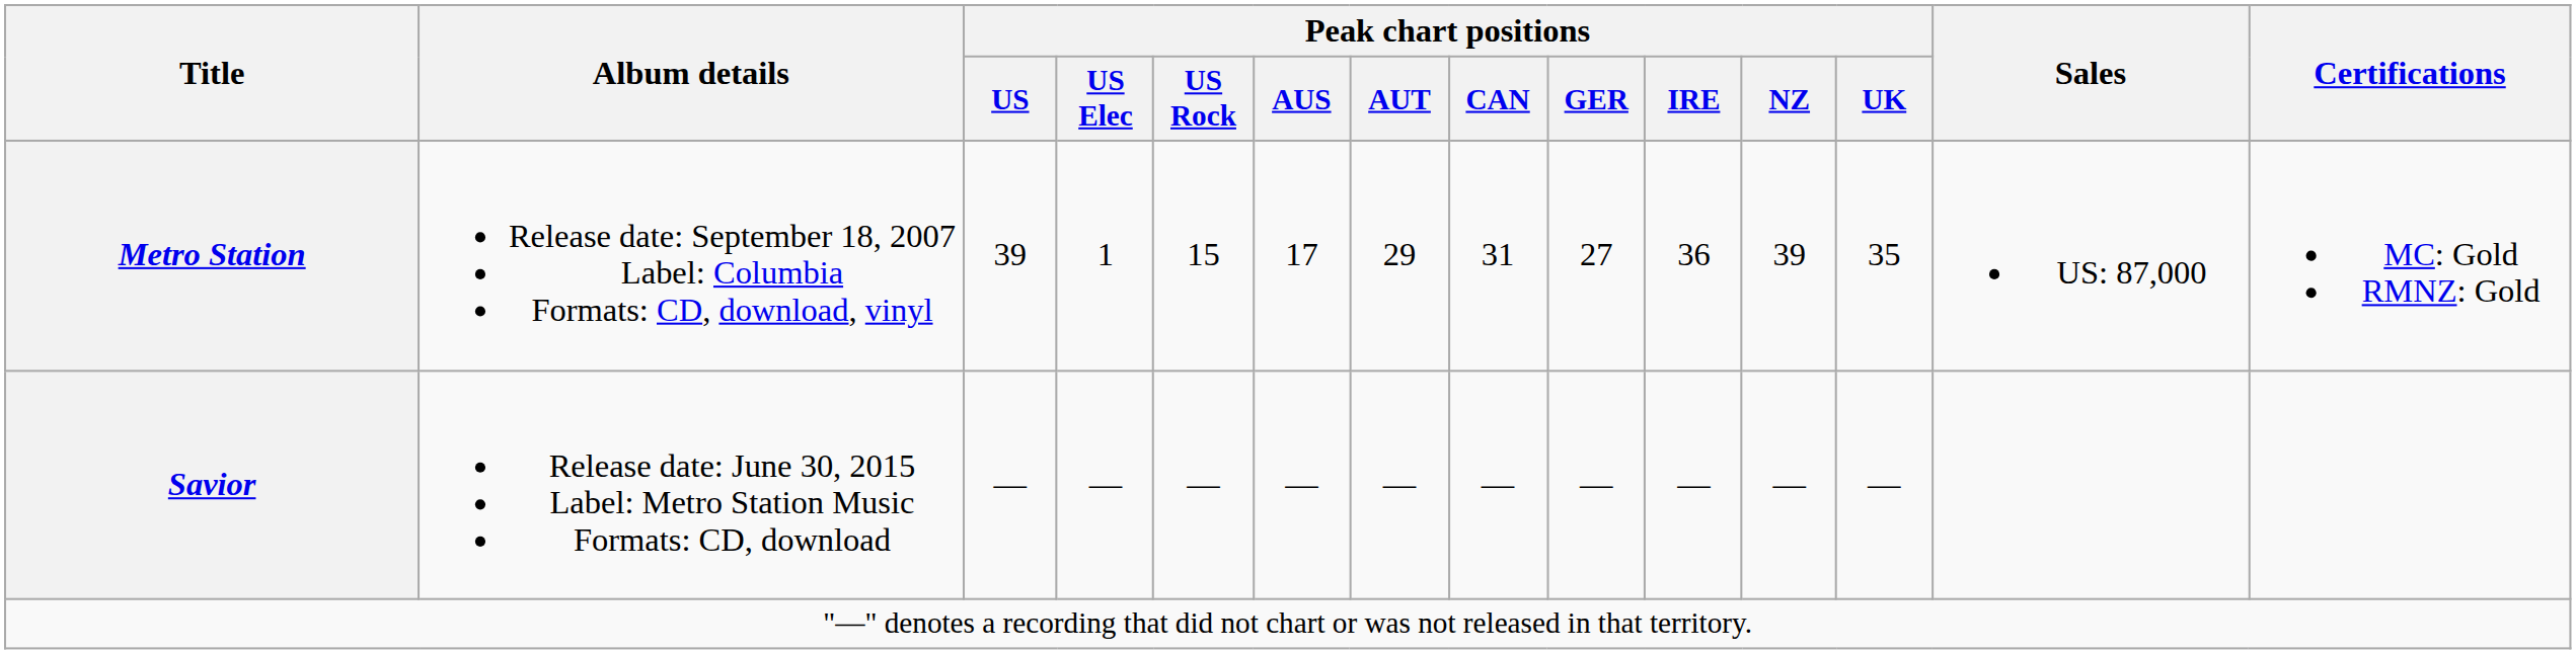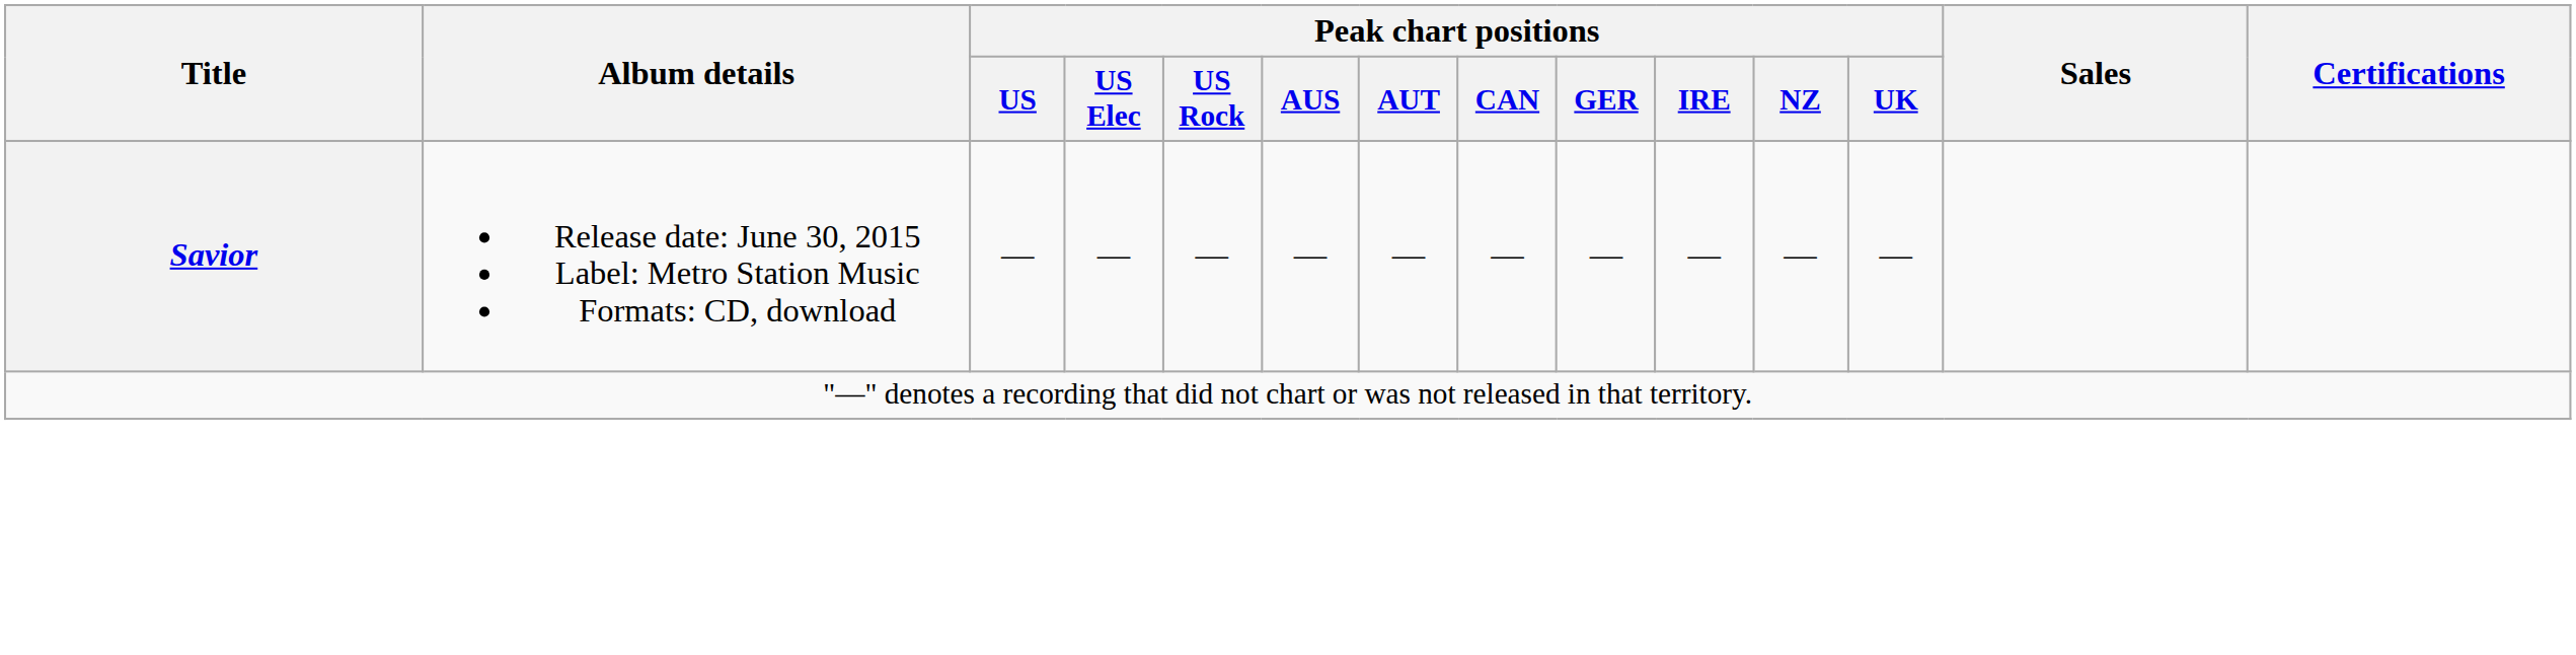- row: Metro Station | Release date: September 18, 2007 Label: Columbia Formats: CD, download, vinyl | 39 | 1 | 15 | 17 | 29 | 31 | 27 | 36 | 39 | 35 | US: 87,000 | MC: Gold RMNZ: Gold
